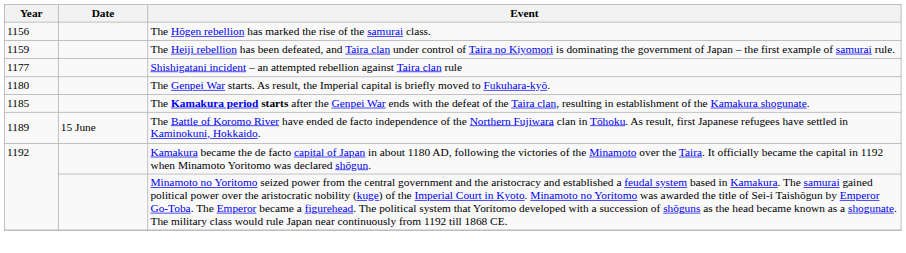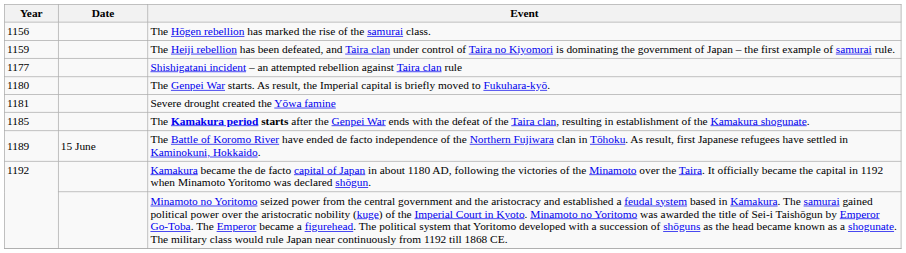+ row: 1181 | Severe drought created the Yōwa famine
